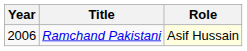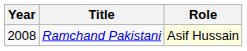Ramchand Pakistani | Year: 2006 -> 2008
